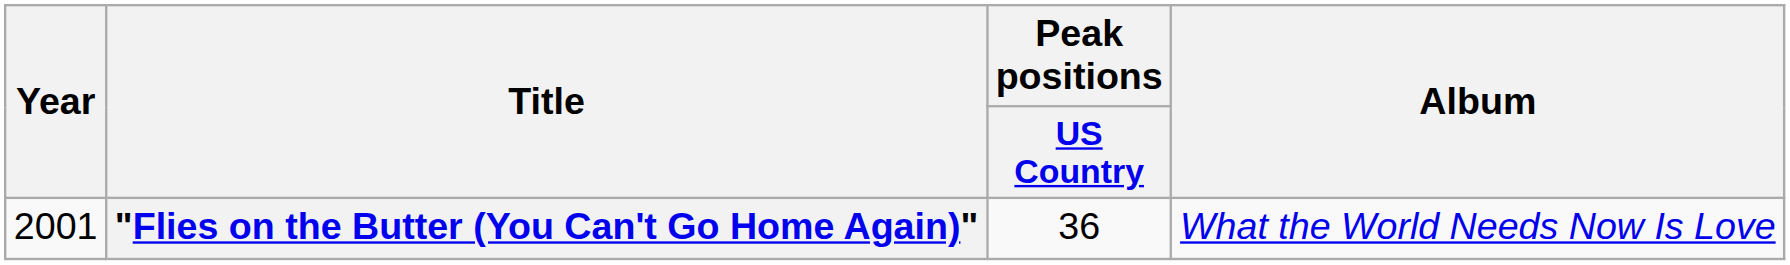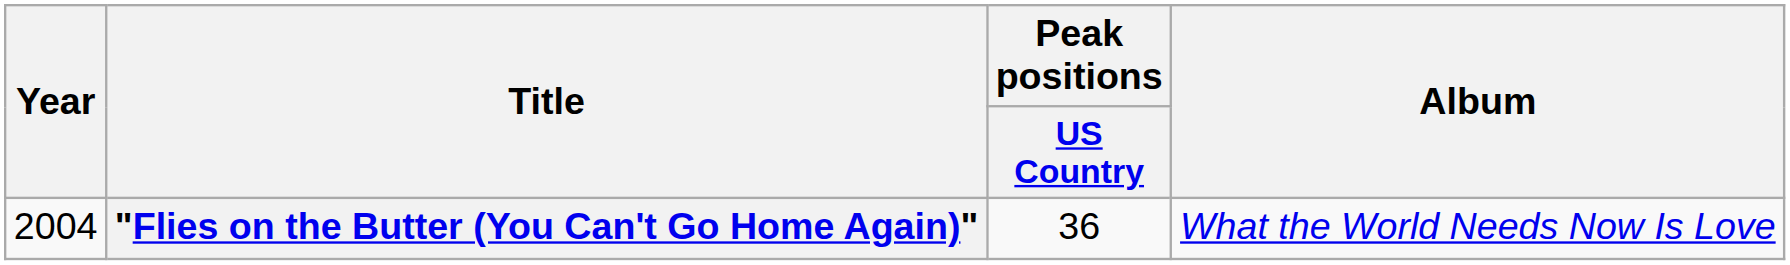"Flies on the Butter (You Can't Go Home Again)" | Year: 2001 -> 2004
